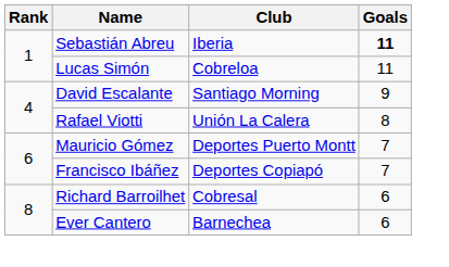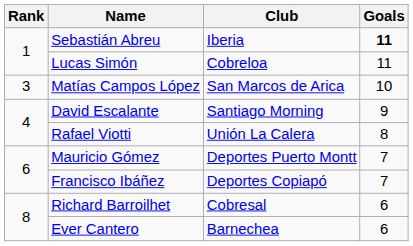+ row: 3 | Matías Campos López | San Marcos de Arica | 10
